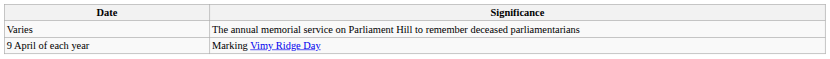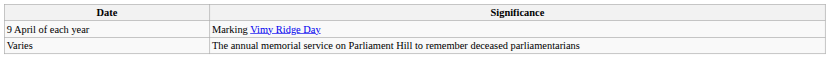rows swapped: 9 April of each year <-> Varies
